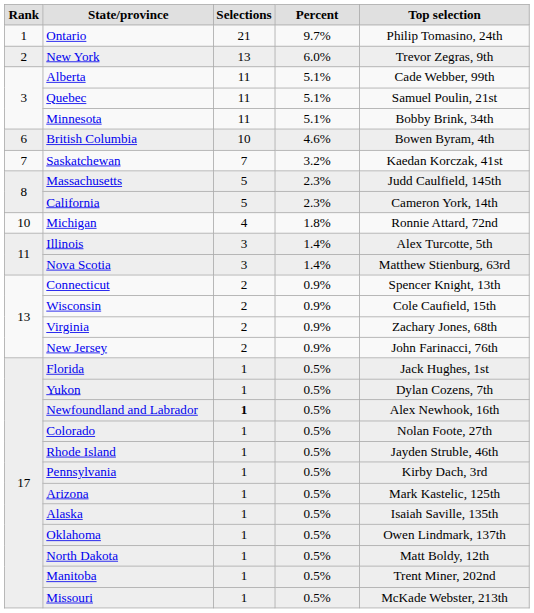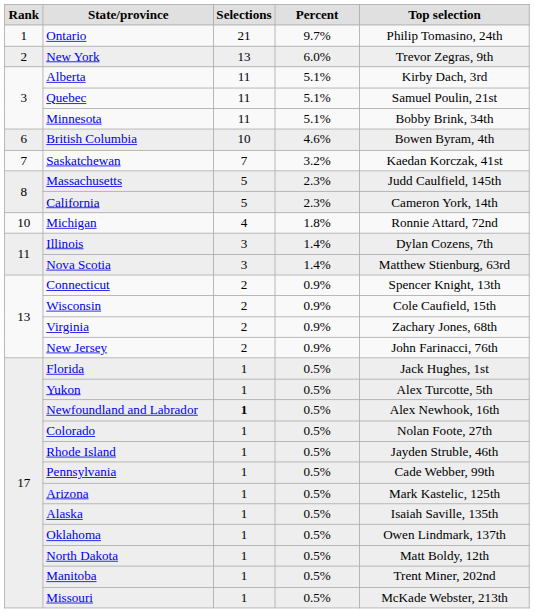Alberta | Top selection: Cade Webber, 99th -> Kirby Dach, 3rd
Illinois | Top selection: Alex Turcotte, 5th -> Dylan Cozens, 7th
Yukon | Top selection: Dylan Cozens, 7th -> Alex Turcotte, 5th
Pennsylvania | Top selection: Kirby Dach, 3rd -> Cade Webber, 99th
